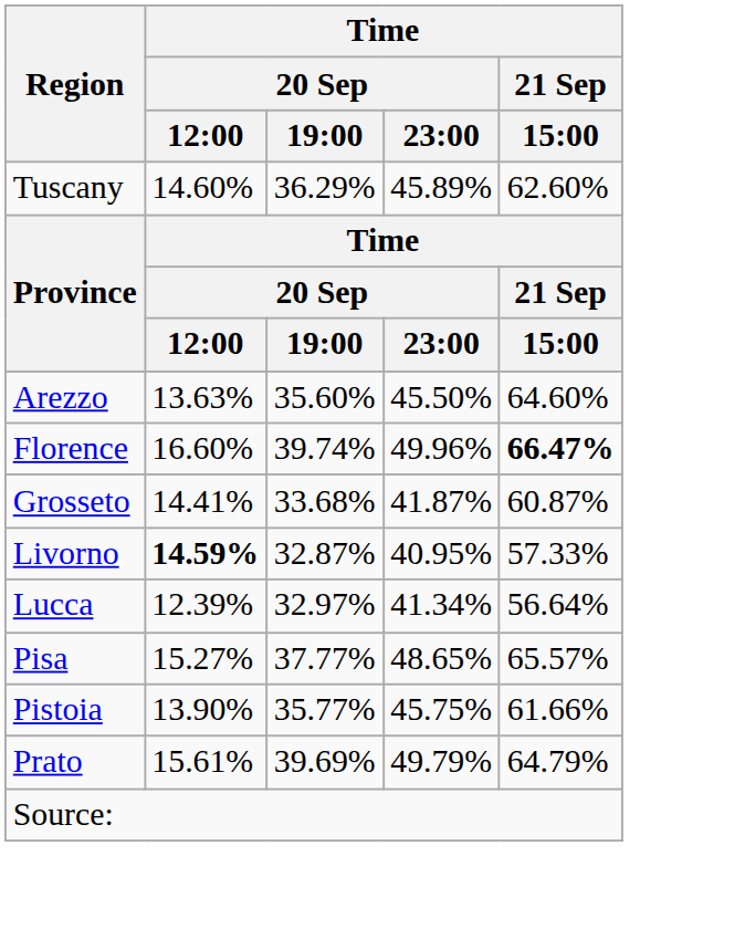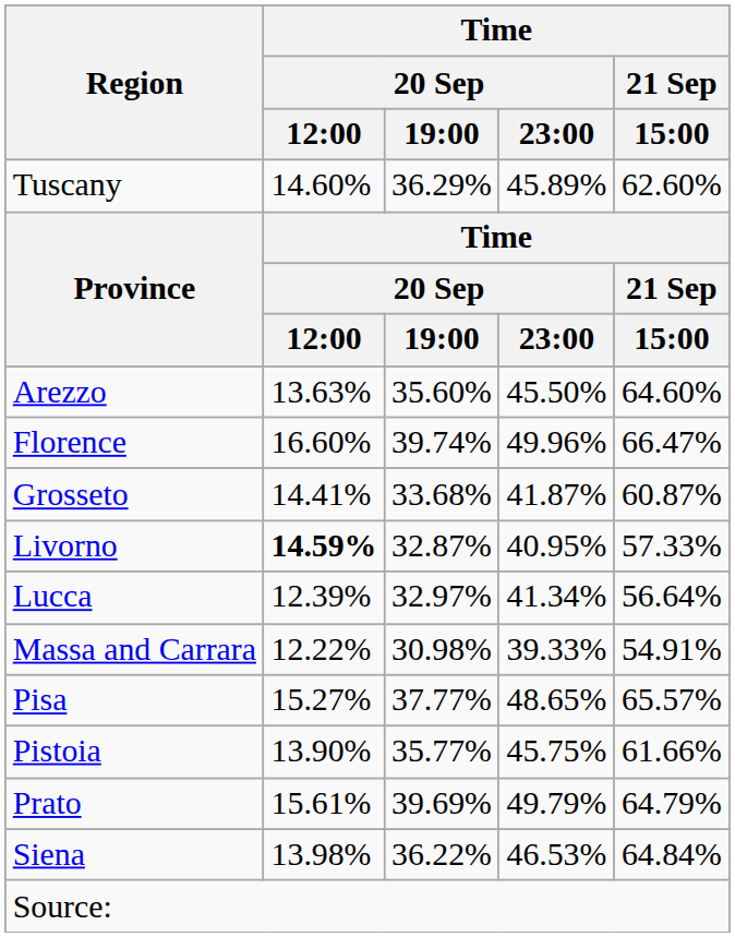Florence | Time / 21 Sep / 15:00: bold -> normal
+ row: Massa and Carrara | 12.22% | 30.98% | 39.33% | 54.91%
+ row: Siena | 13.98% | 36.22% | 46.53% | 64.84%
